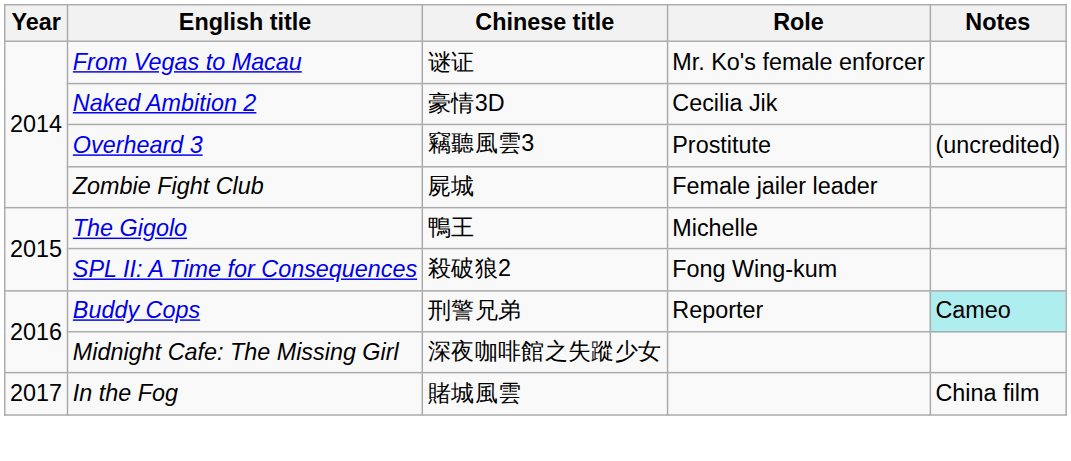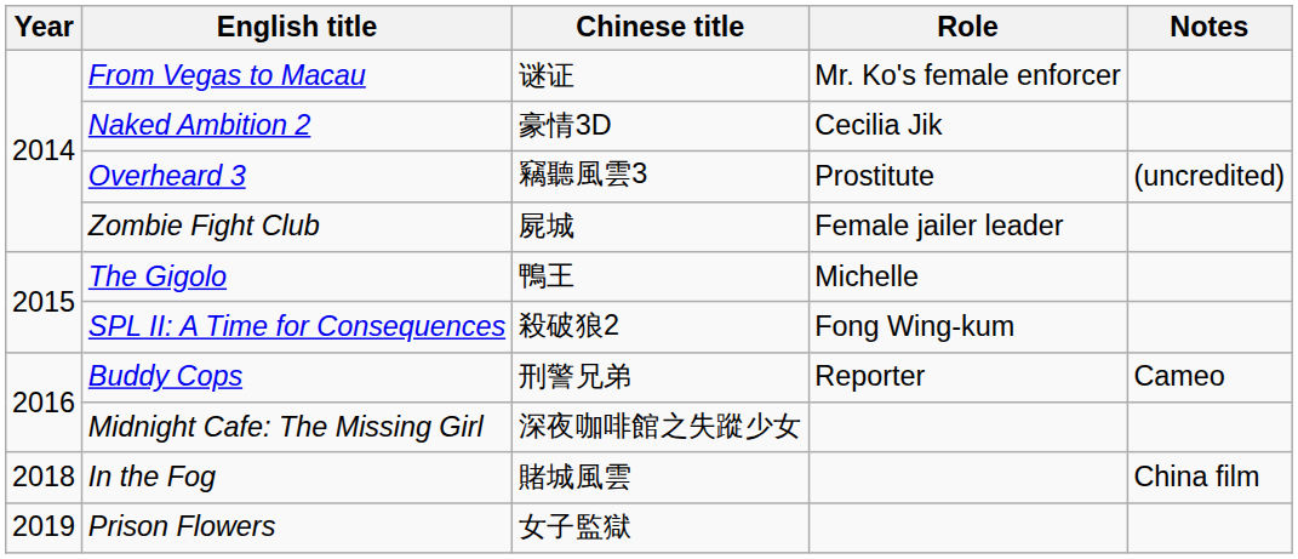Buddy Cops | Notes: paleturquoise background -> no background
In the Fog | Year: 2017 -> 2018
+ row: 2019 | Prison Flowers | 女子監獄
